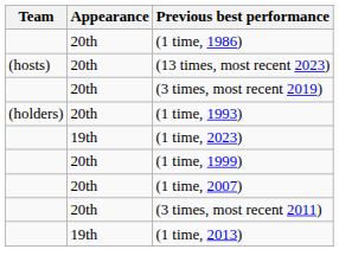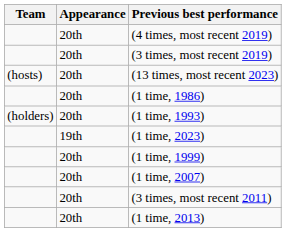+ row: 20th | (4 times, most recent 2019)
rows swapped: (1 time, 1986) <-> (3 times, most recent 2019)
(1 time, 2013) | Appearance: 19th -> 20th
